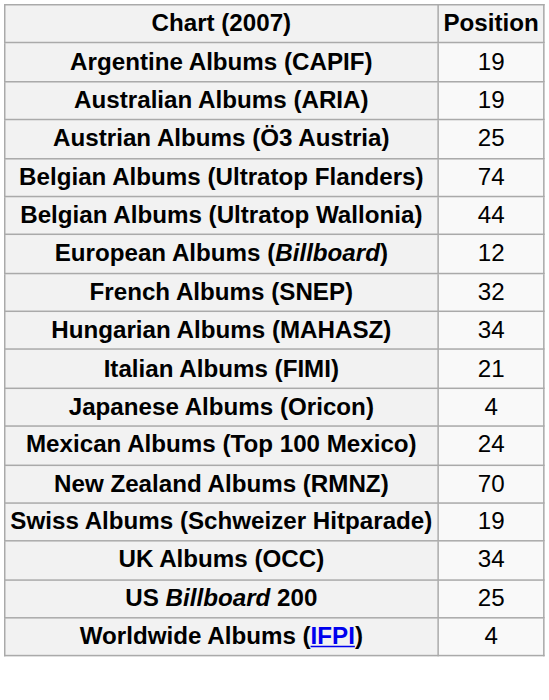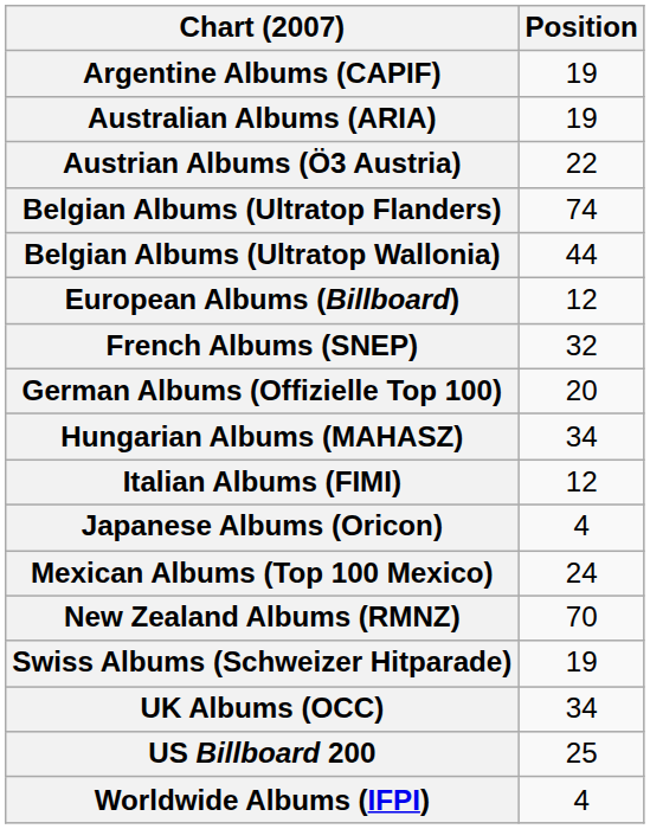Austrian Albums (Ö3 Austria) | Position: 25 -> 22
+ row: German Albums (Offizielle Top 100) | 20
Italian Albums (FIMI) | Position: 21 -> 12
